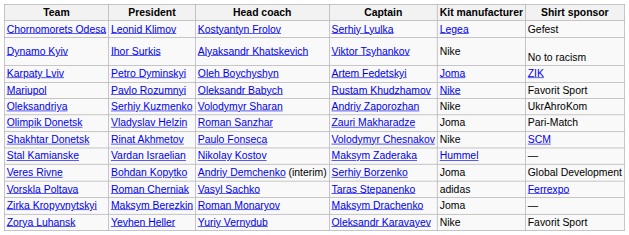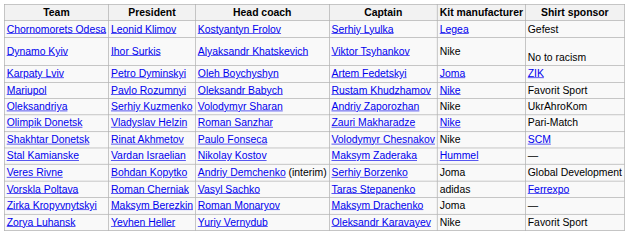Olimpik Donetsk | Kit manufacturer: Joma -> Nike
